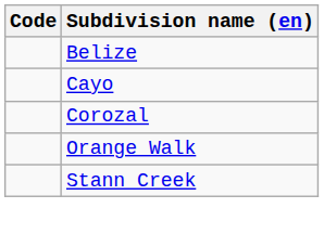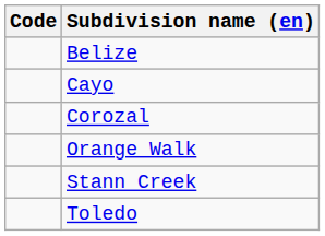+ row: Toledo
